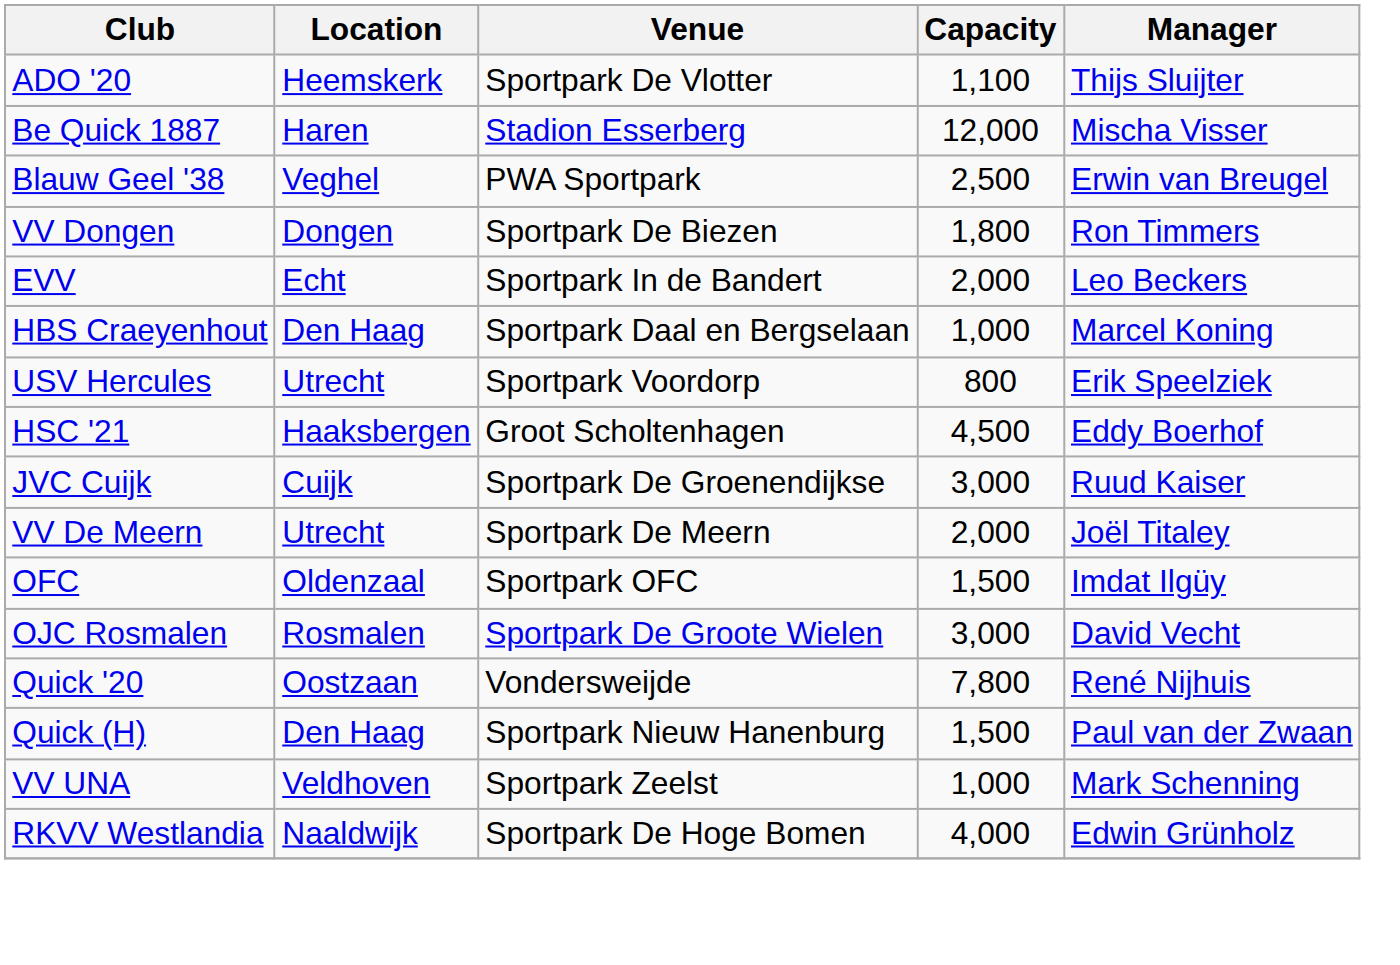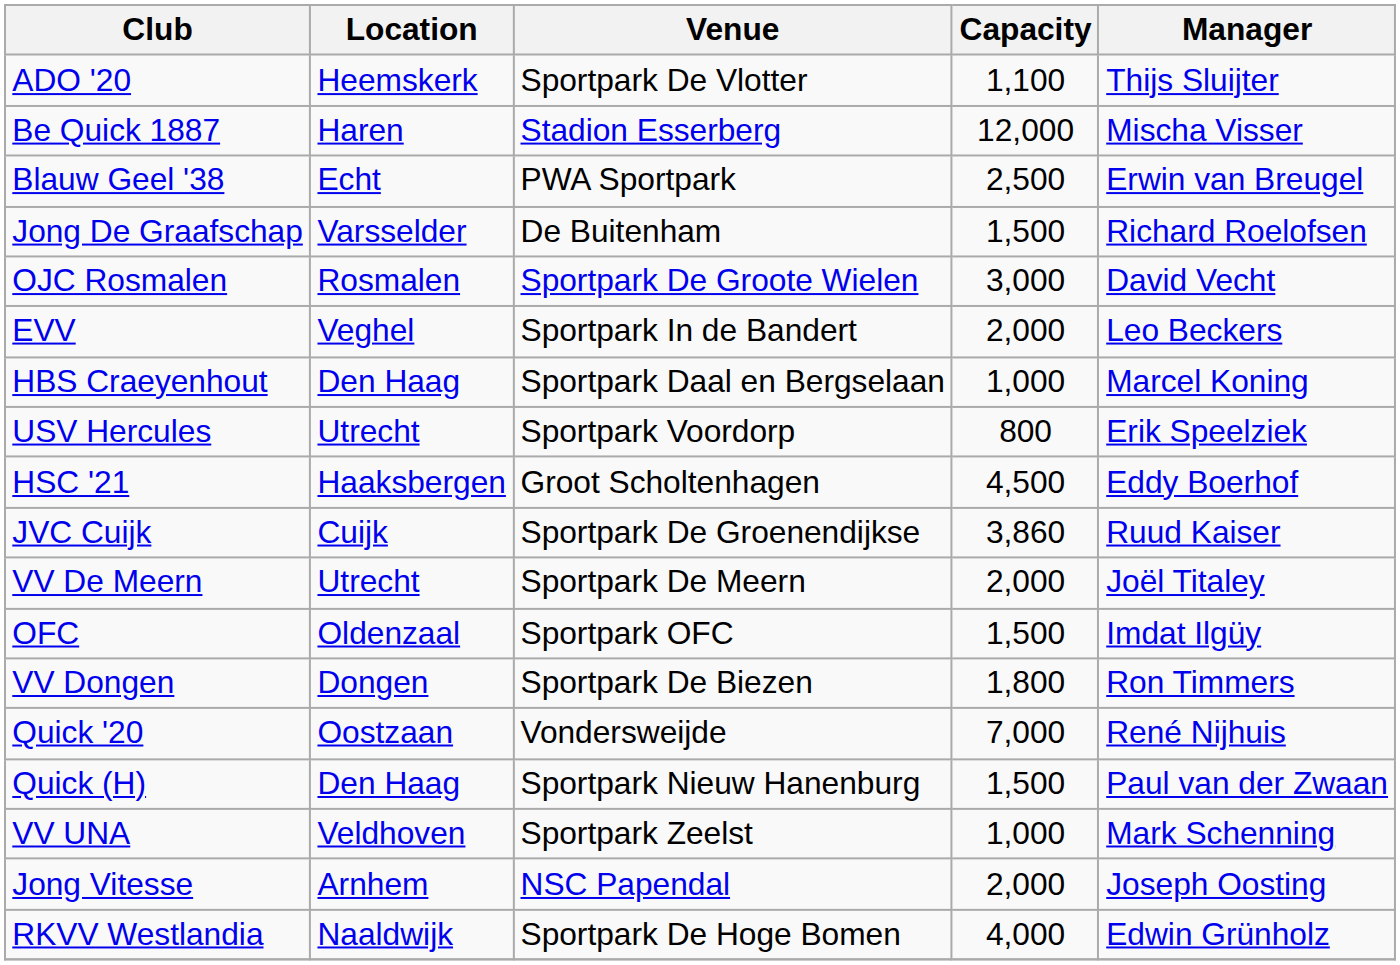Blauw Geel '38 | Location: Veghel -> Echt
+ row: Jong De Graafschap | Varsselder | De Buitenham | 1,500 | Richard Roelofsen
rows swapped: VV Dongen <-> OJC Rosmalen
EVV | Location: Echt -> Veghel
JVC Cuijk | Capacity: 3,000 -> 3,860
Quick '20 | Capacity: 7,800 -> 7,000
+ row: Jong Vitesse | Arnhem | NSC Papendal | 2,000 | Joseph Oosting
